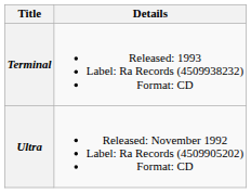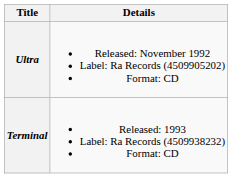rows swapped: Ultra <-> Terminal
